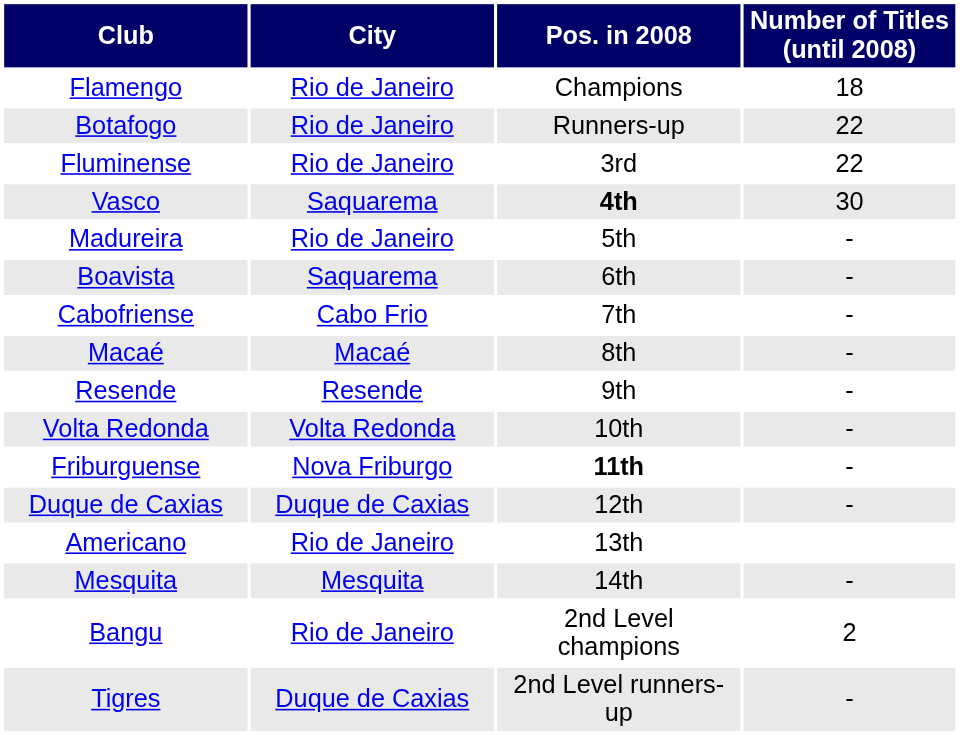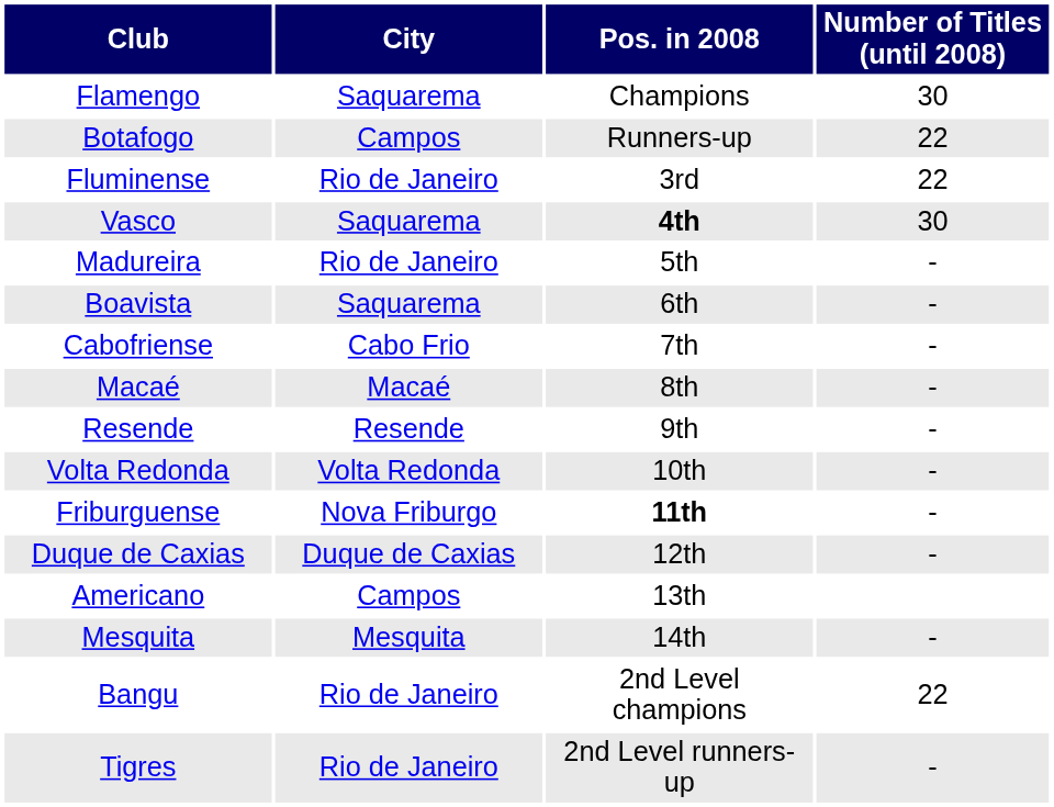Flamengo | City: Rio de Janeiro -> Saquarema
Flamengo | Number of Titles (until 2008): 18 -> 30
Botafogo | City: Rio de Janeiro -> Campos
Americano | City: Rio de Janeiro -> Campos
Bangu | Number of Titles (until 2008): 2 -> 22
Tigres | City: Duque de Caxias -> Rio de Janeiro
